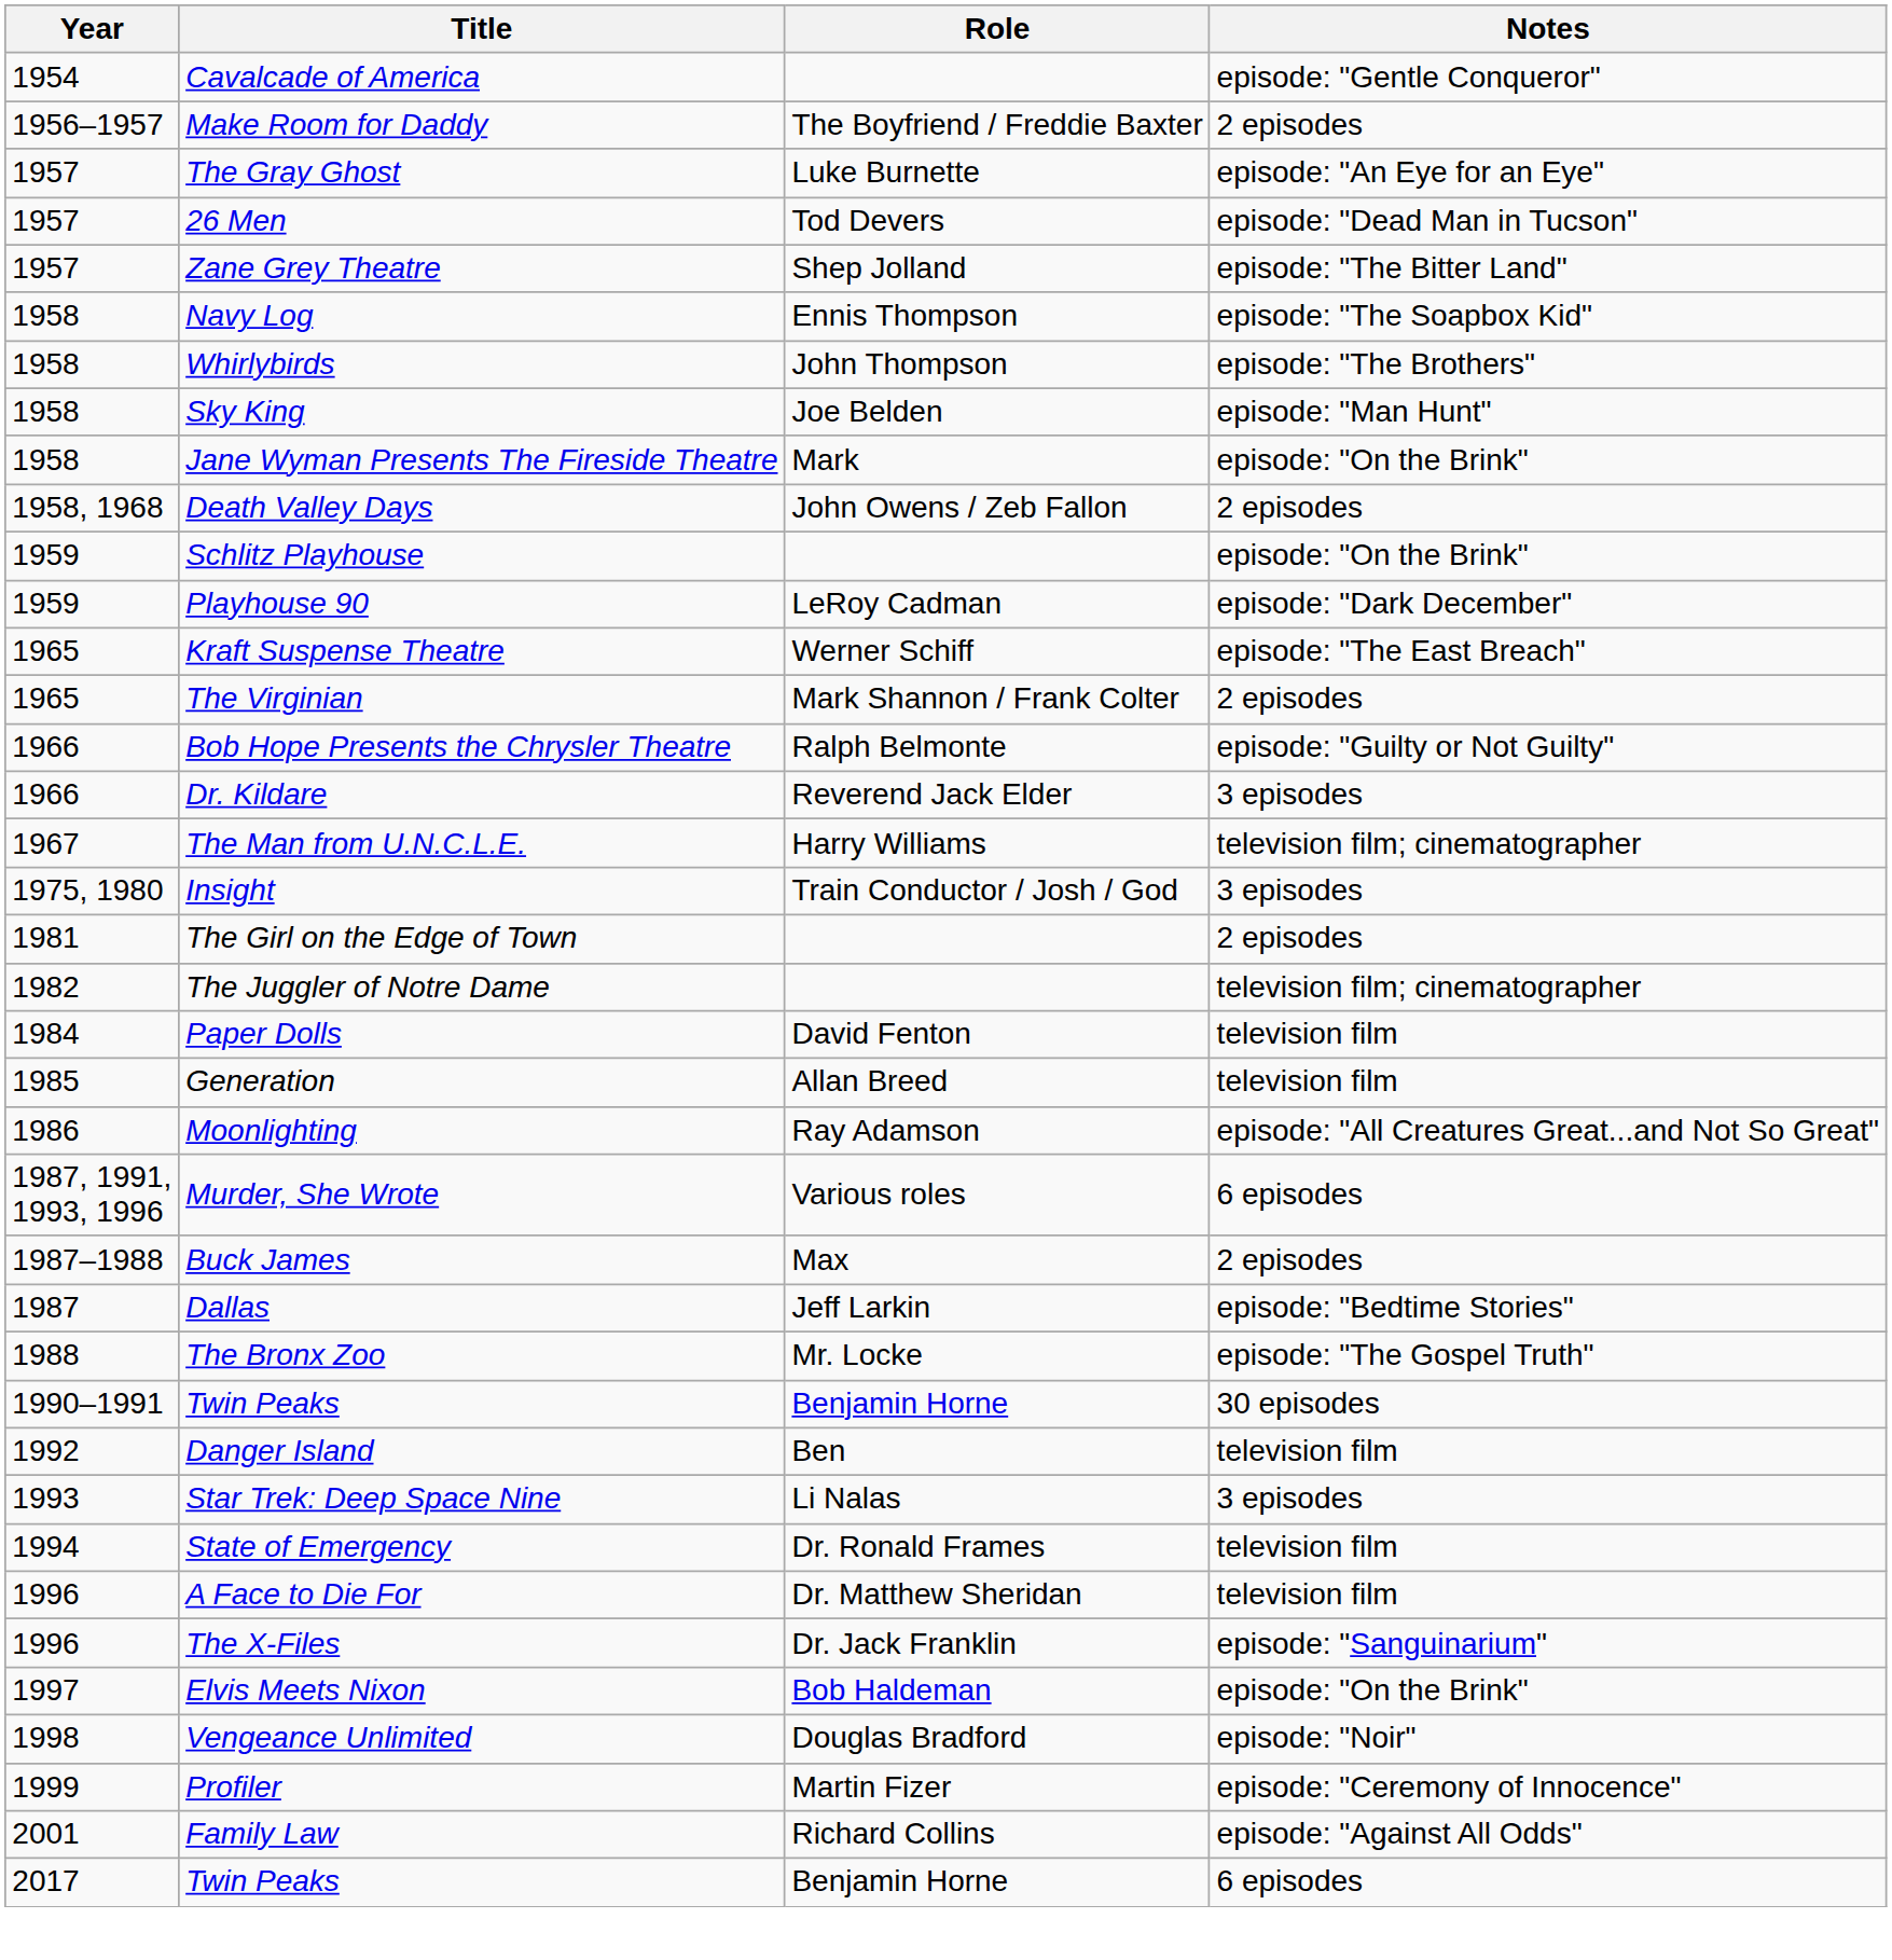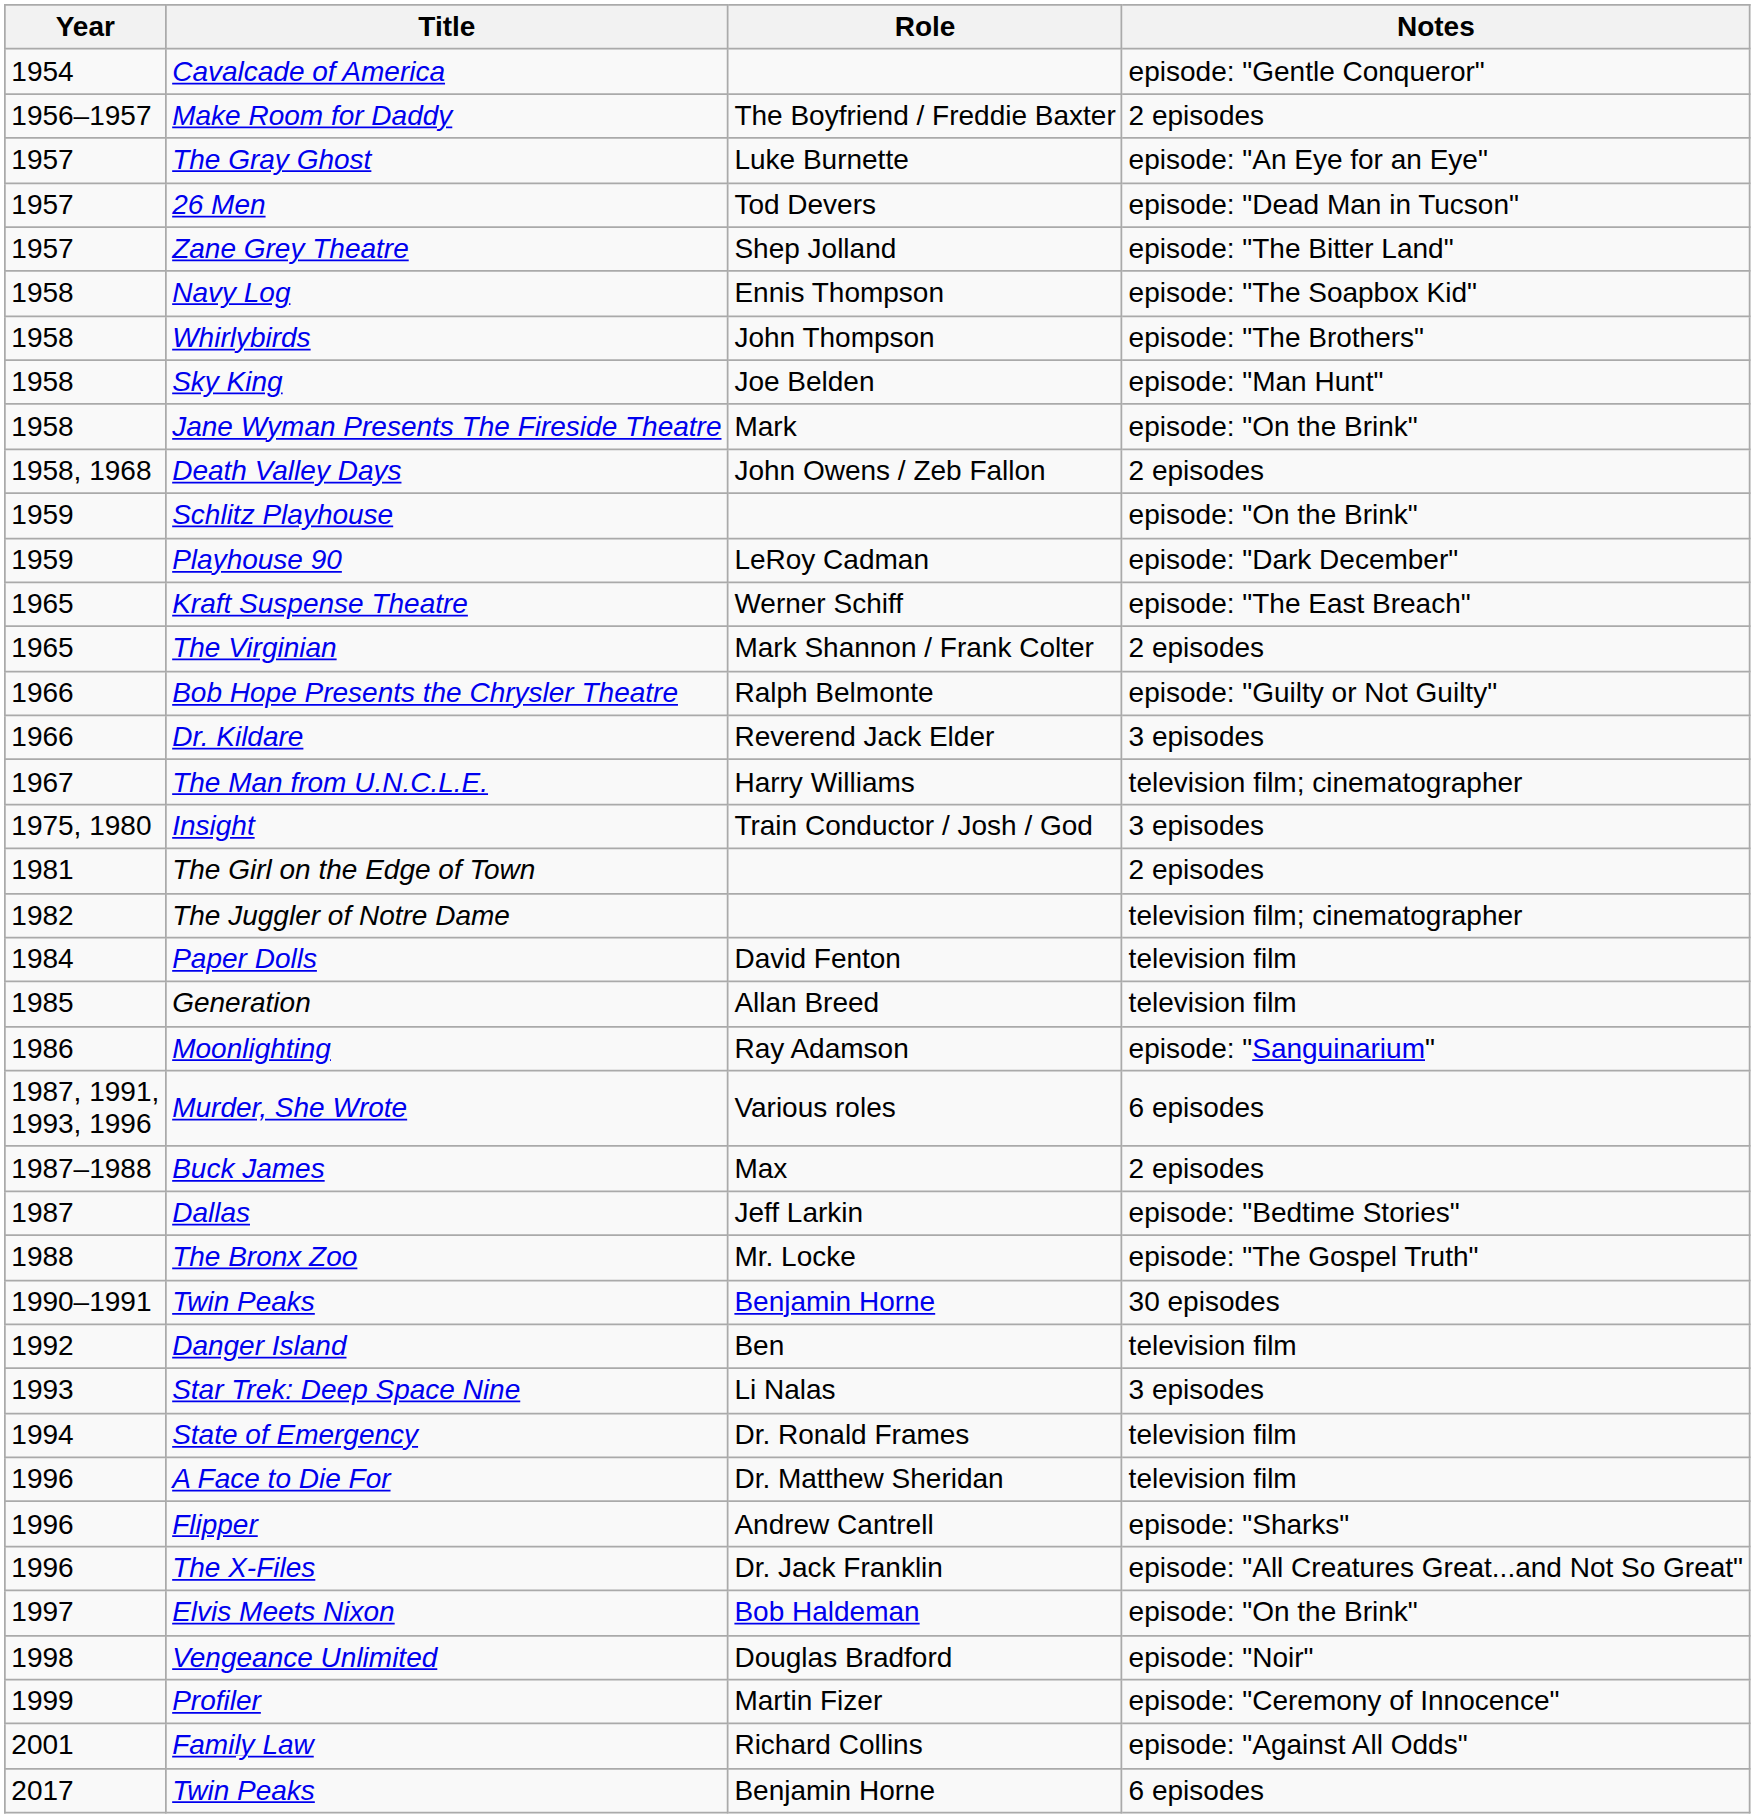Moonlighting | Notes: episode: "All Creatures Great...and Not So Great" -> episode: "Sanguinarium"
+ row: 1996 | Flipper | Andrew Cantrell | episode: "Sharks"
The X-Files | Notes: episode: "Sanguinarium" -> episode: "All Creatures Great...and Not So Great"
